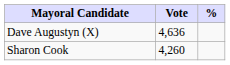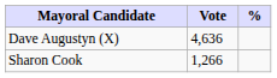Sharon Cook | Vote: 4,260 -> 1,266
